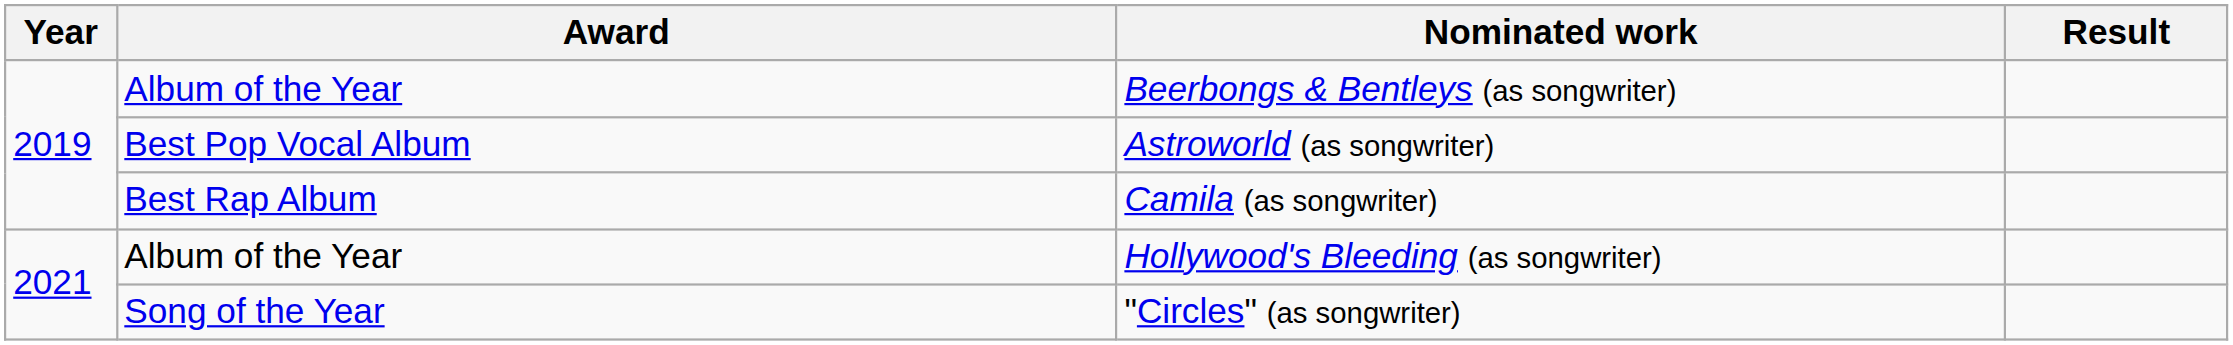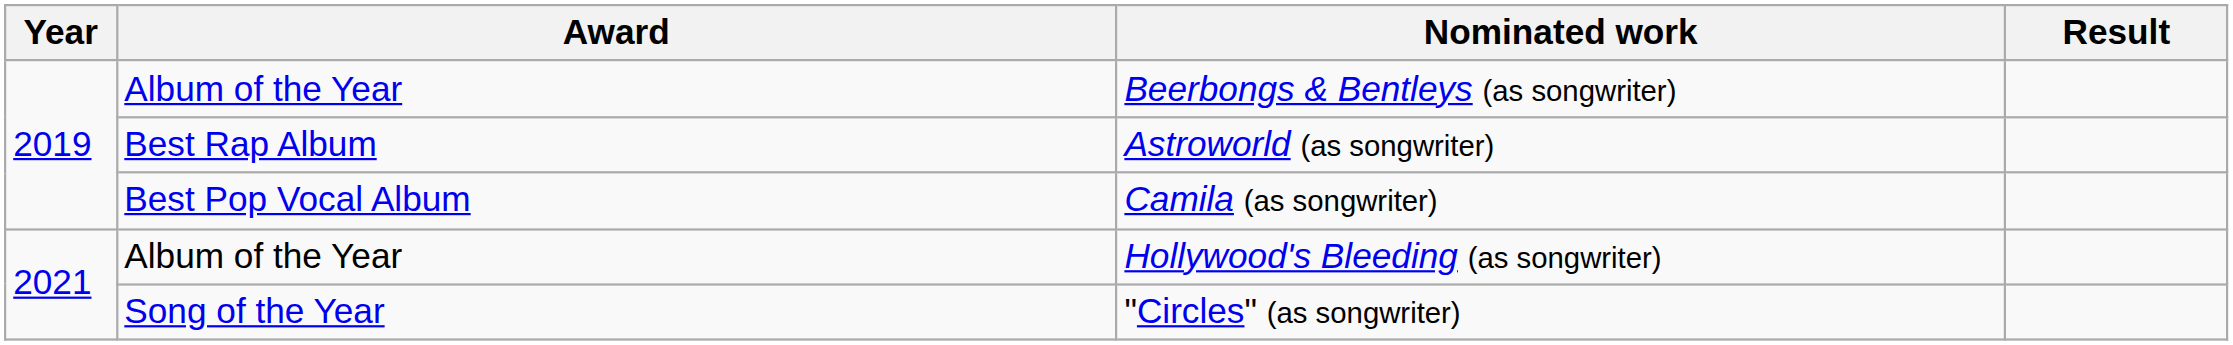Astroworld (as songwriter) | Award: Best Pop Vocal Album -> Best Rap Album
Camila (as songwriter) | Award: Best Rap Album -> Best Pop Vocal Album
